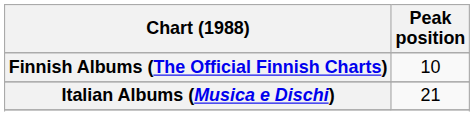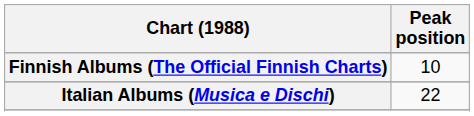Italian Albums (Musica e Dischi) | Peak position: 21 -> 22
